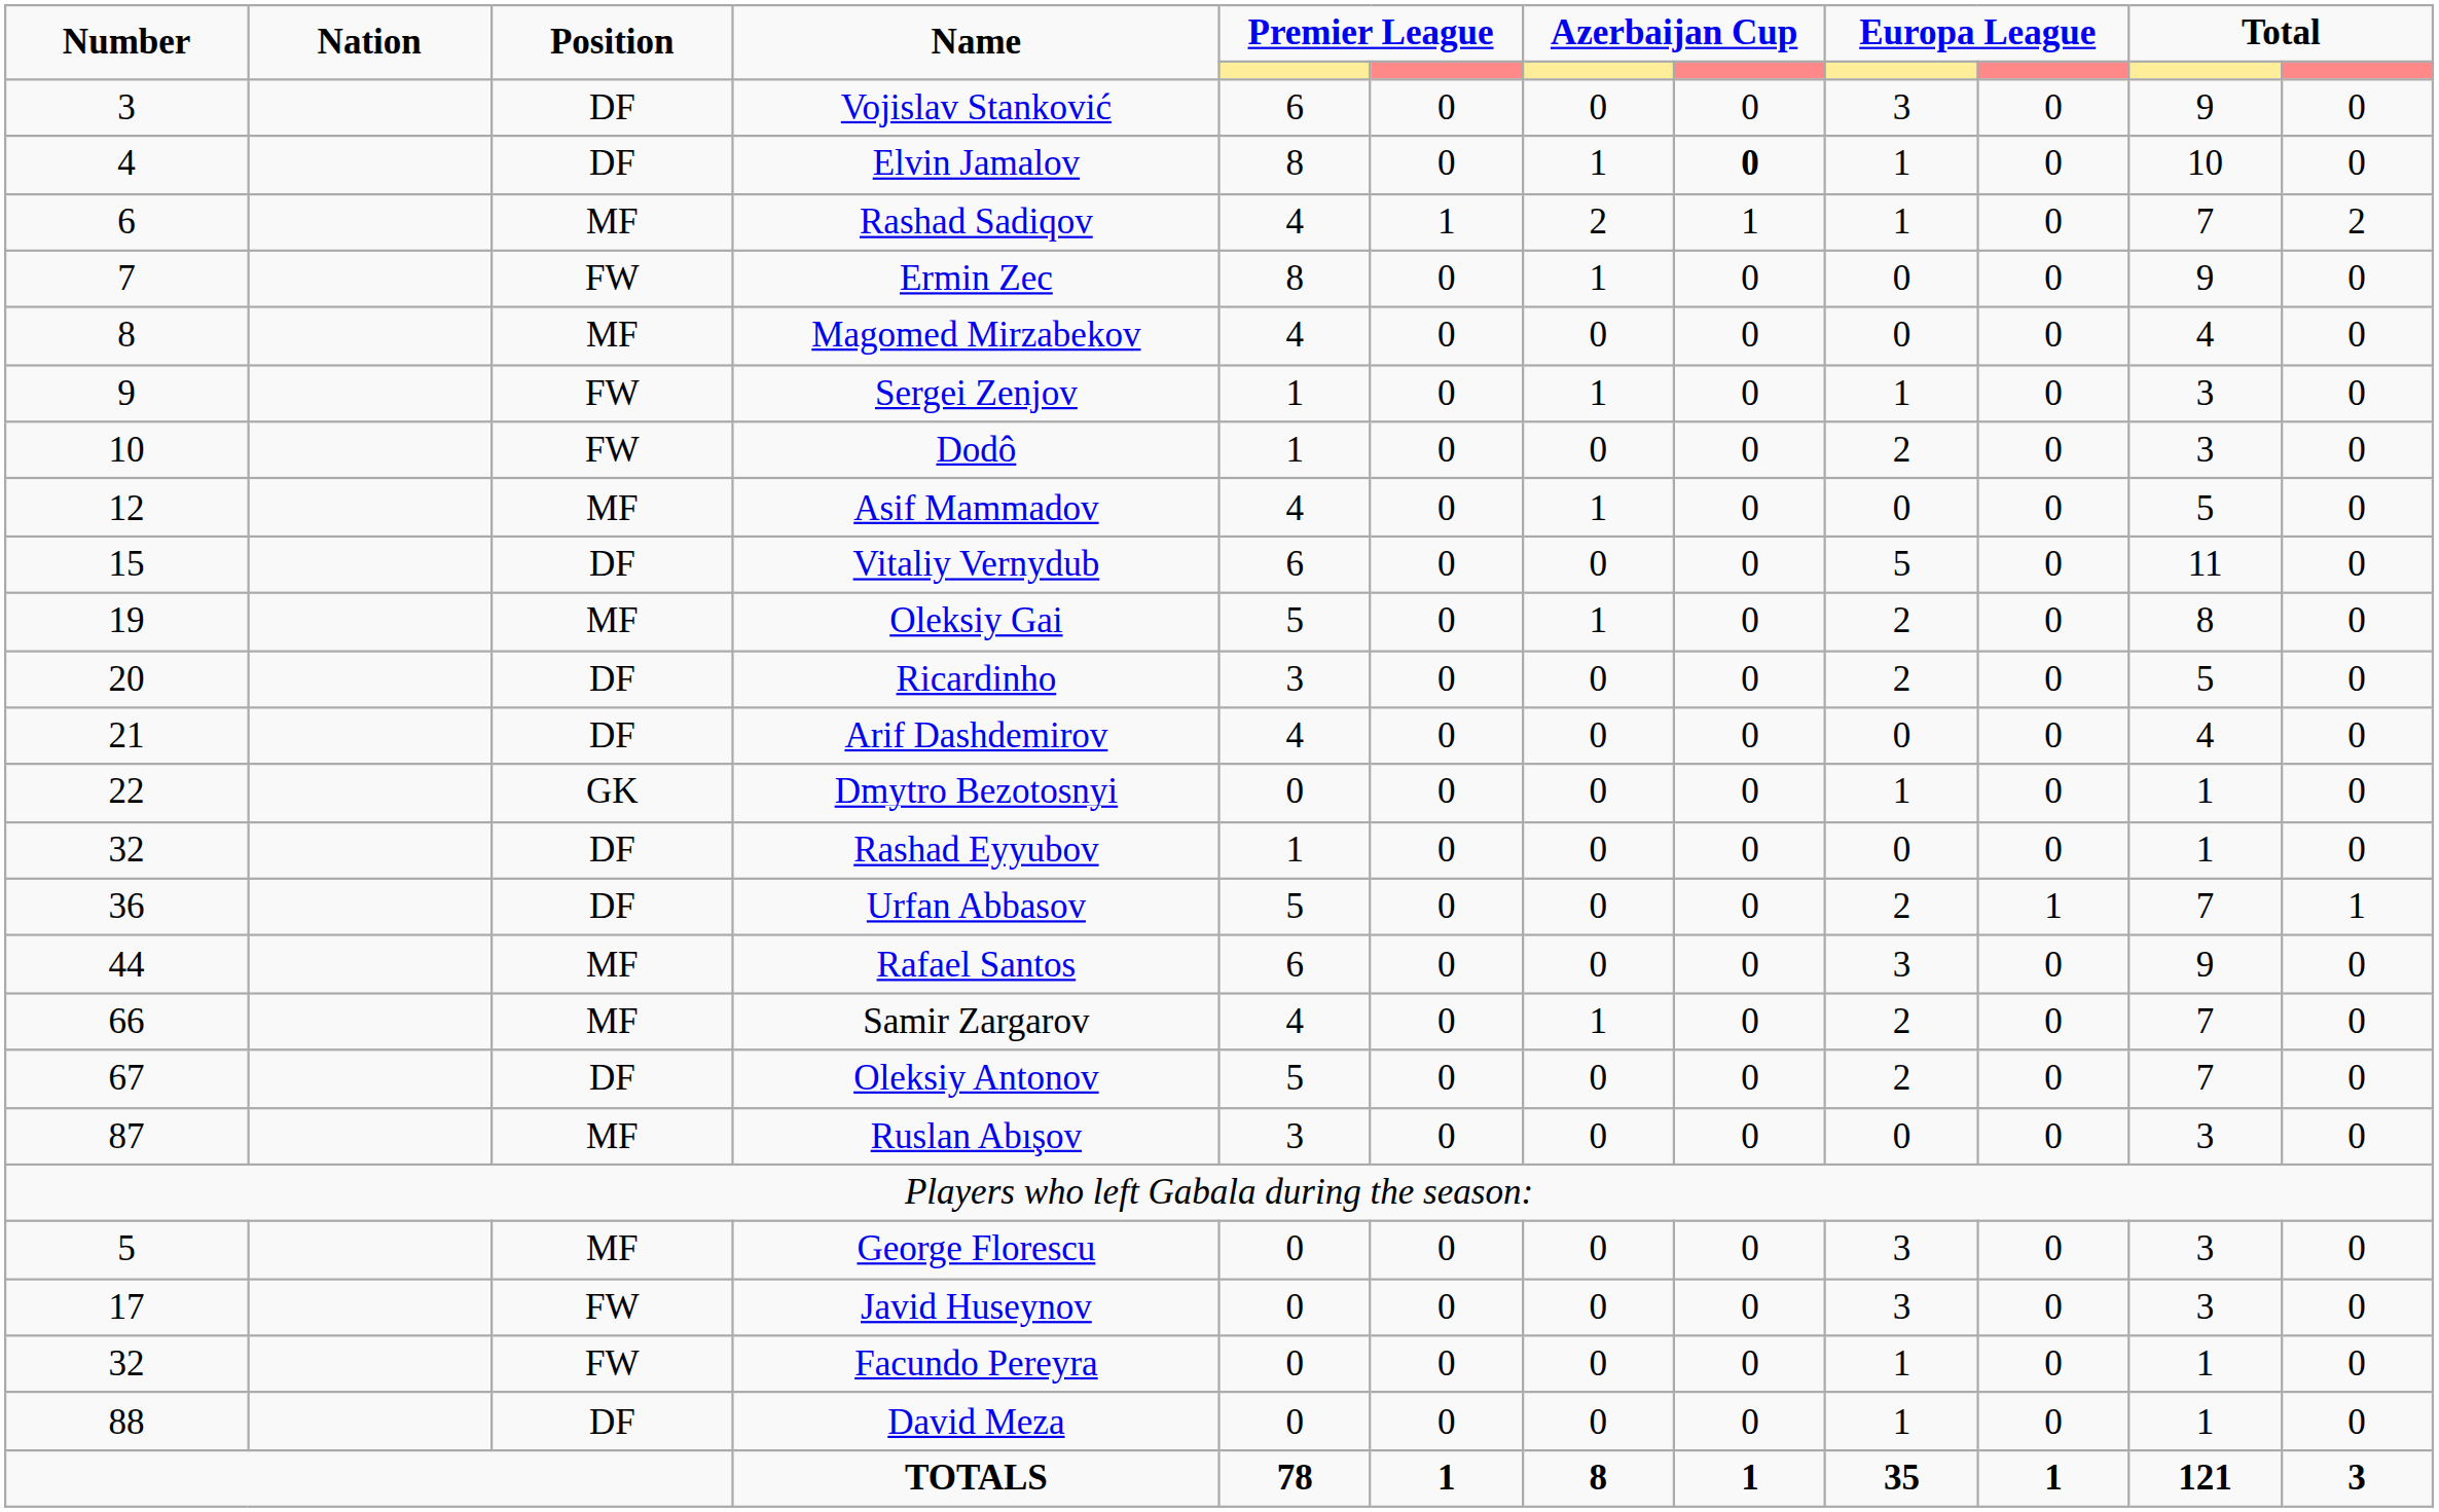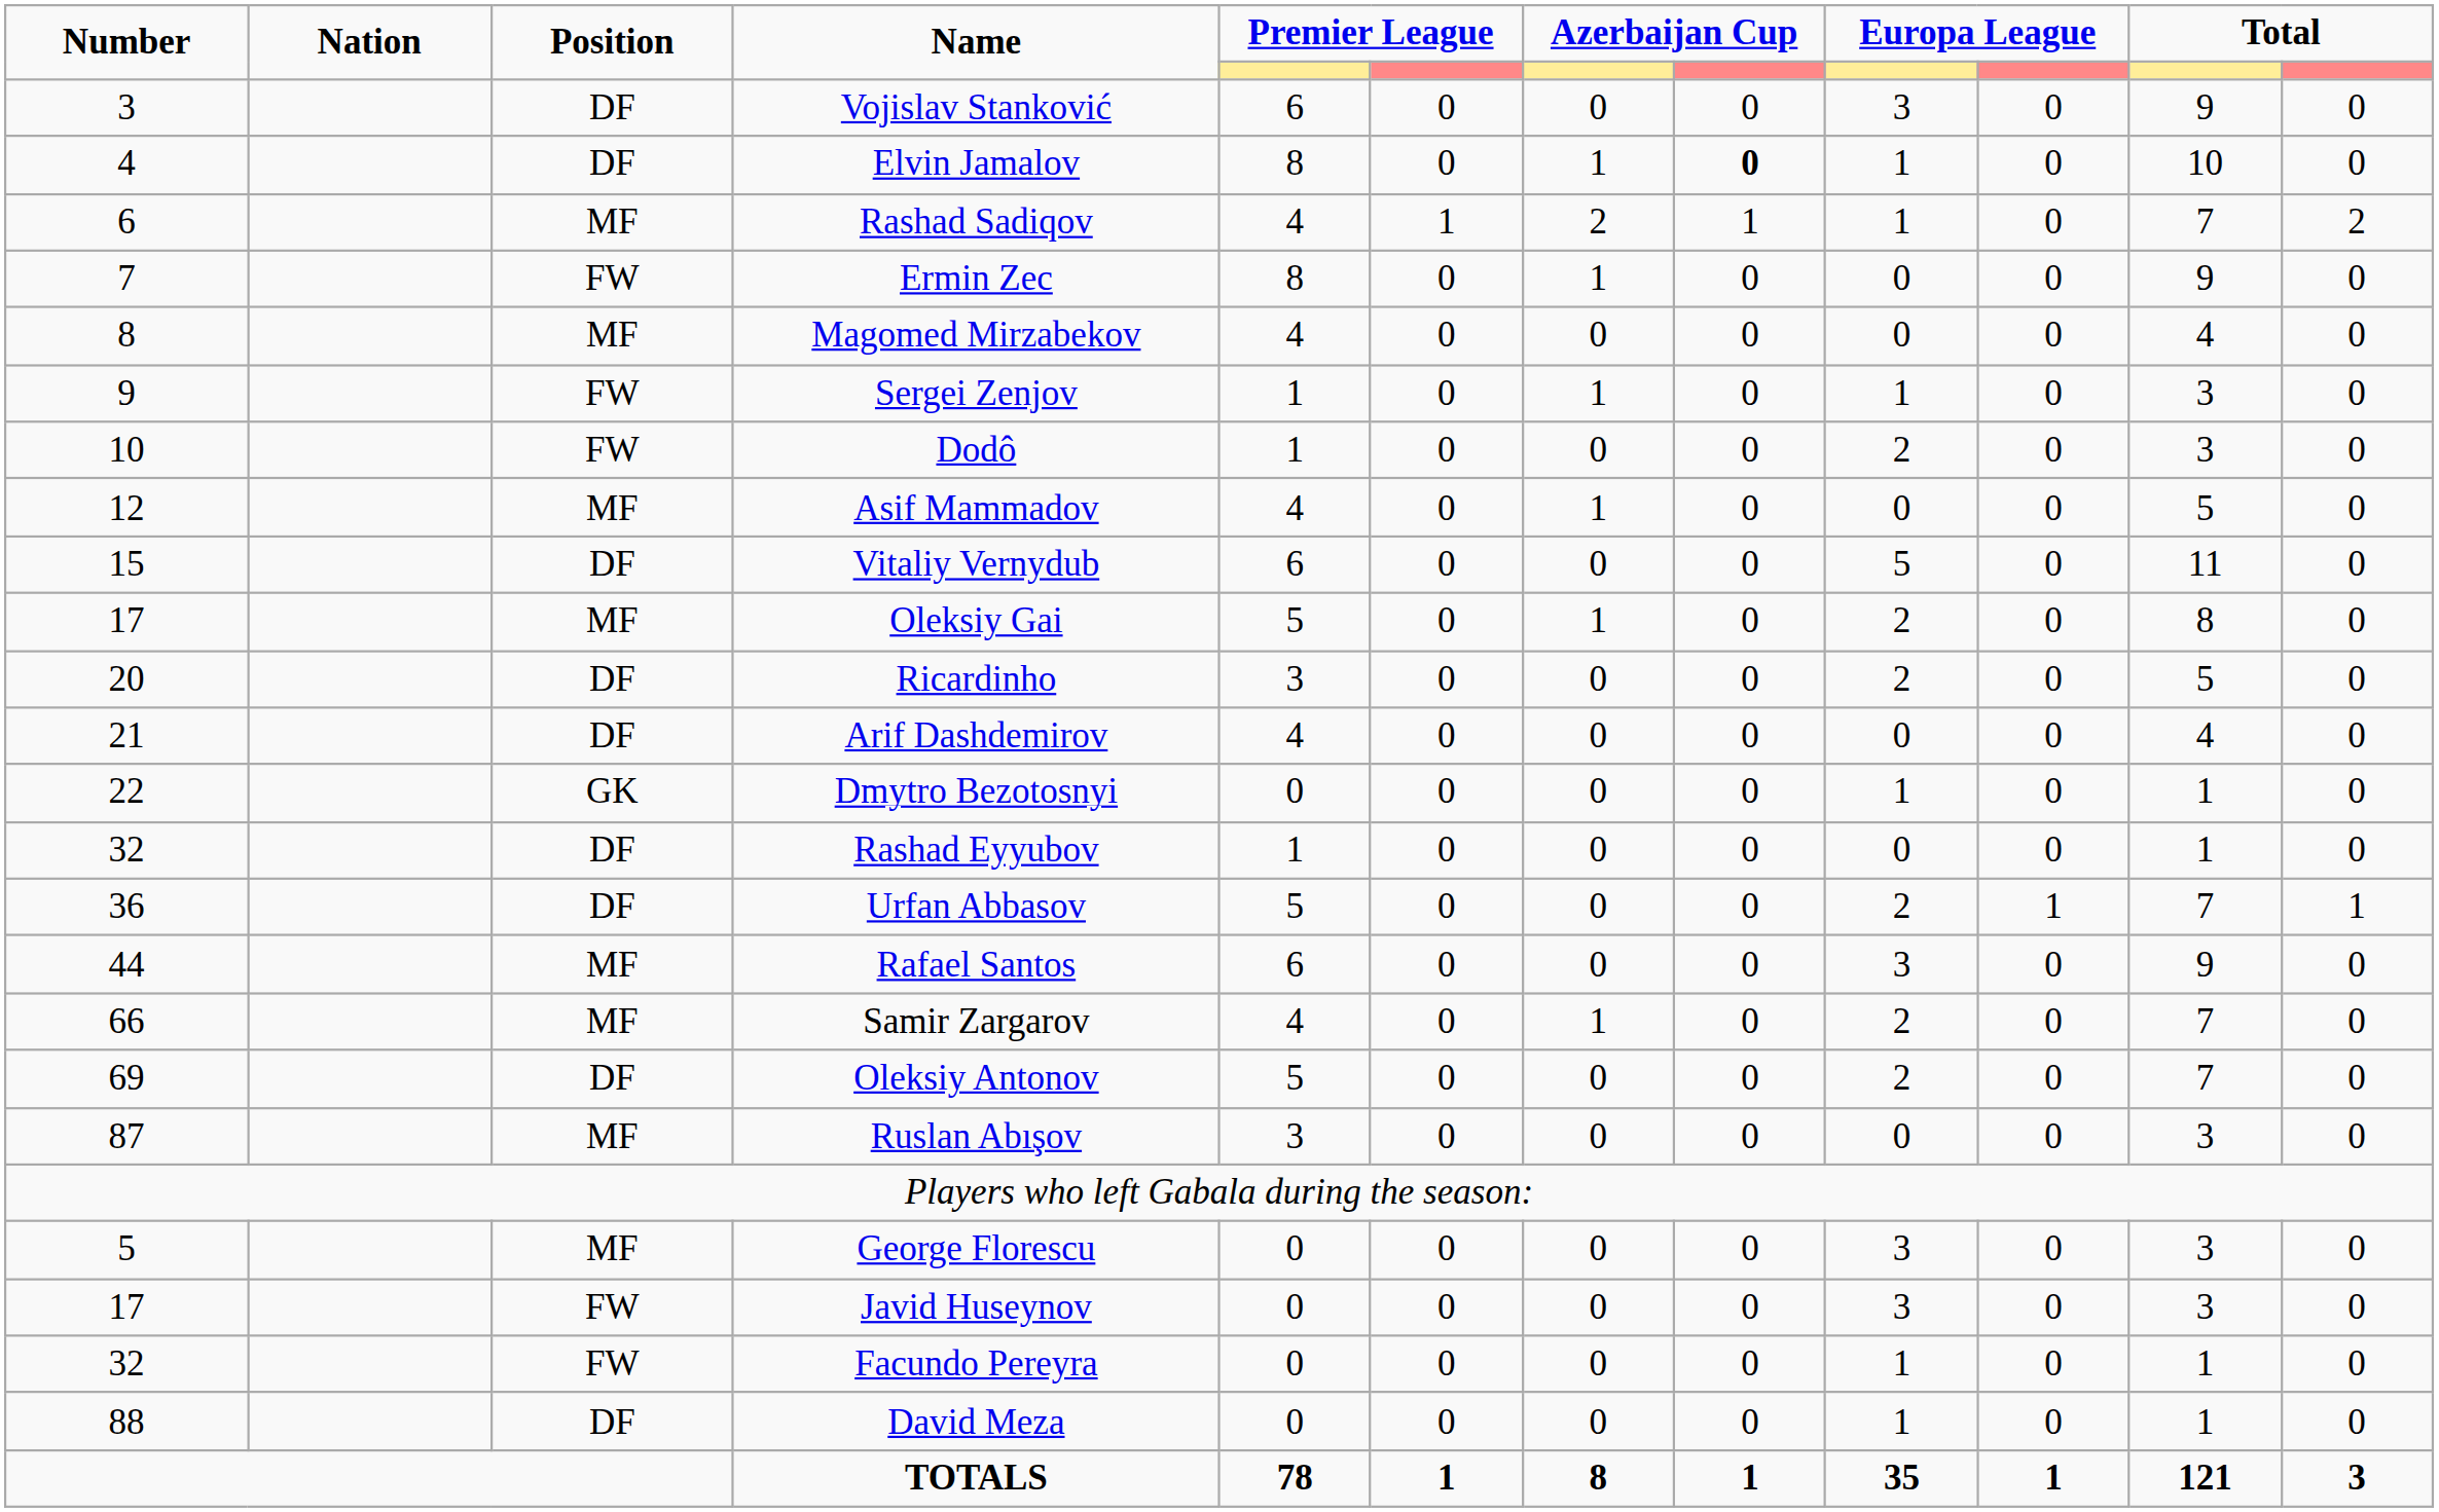Oleksiy Gai | Number: 19 -> 17
Oleksiy Antonov | Number: 67 -> 69
